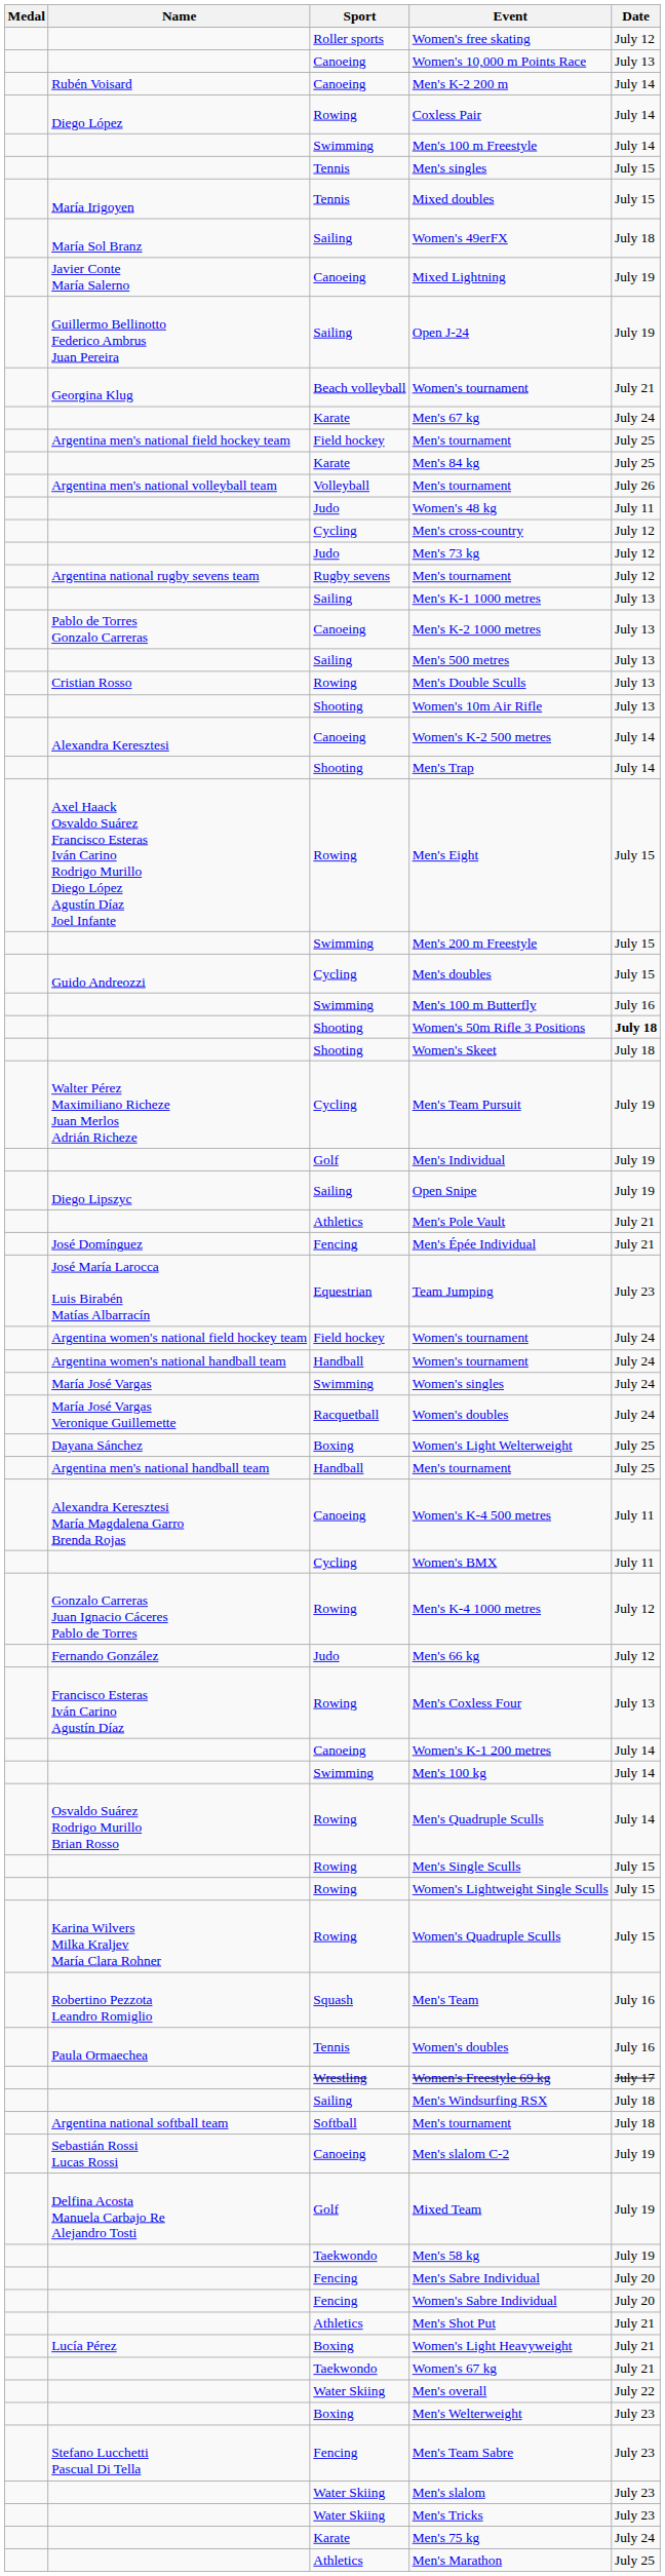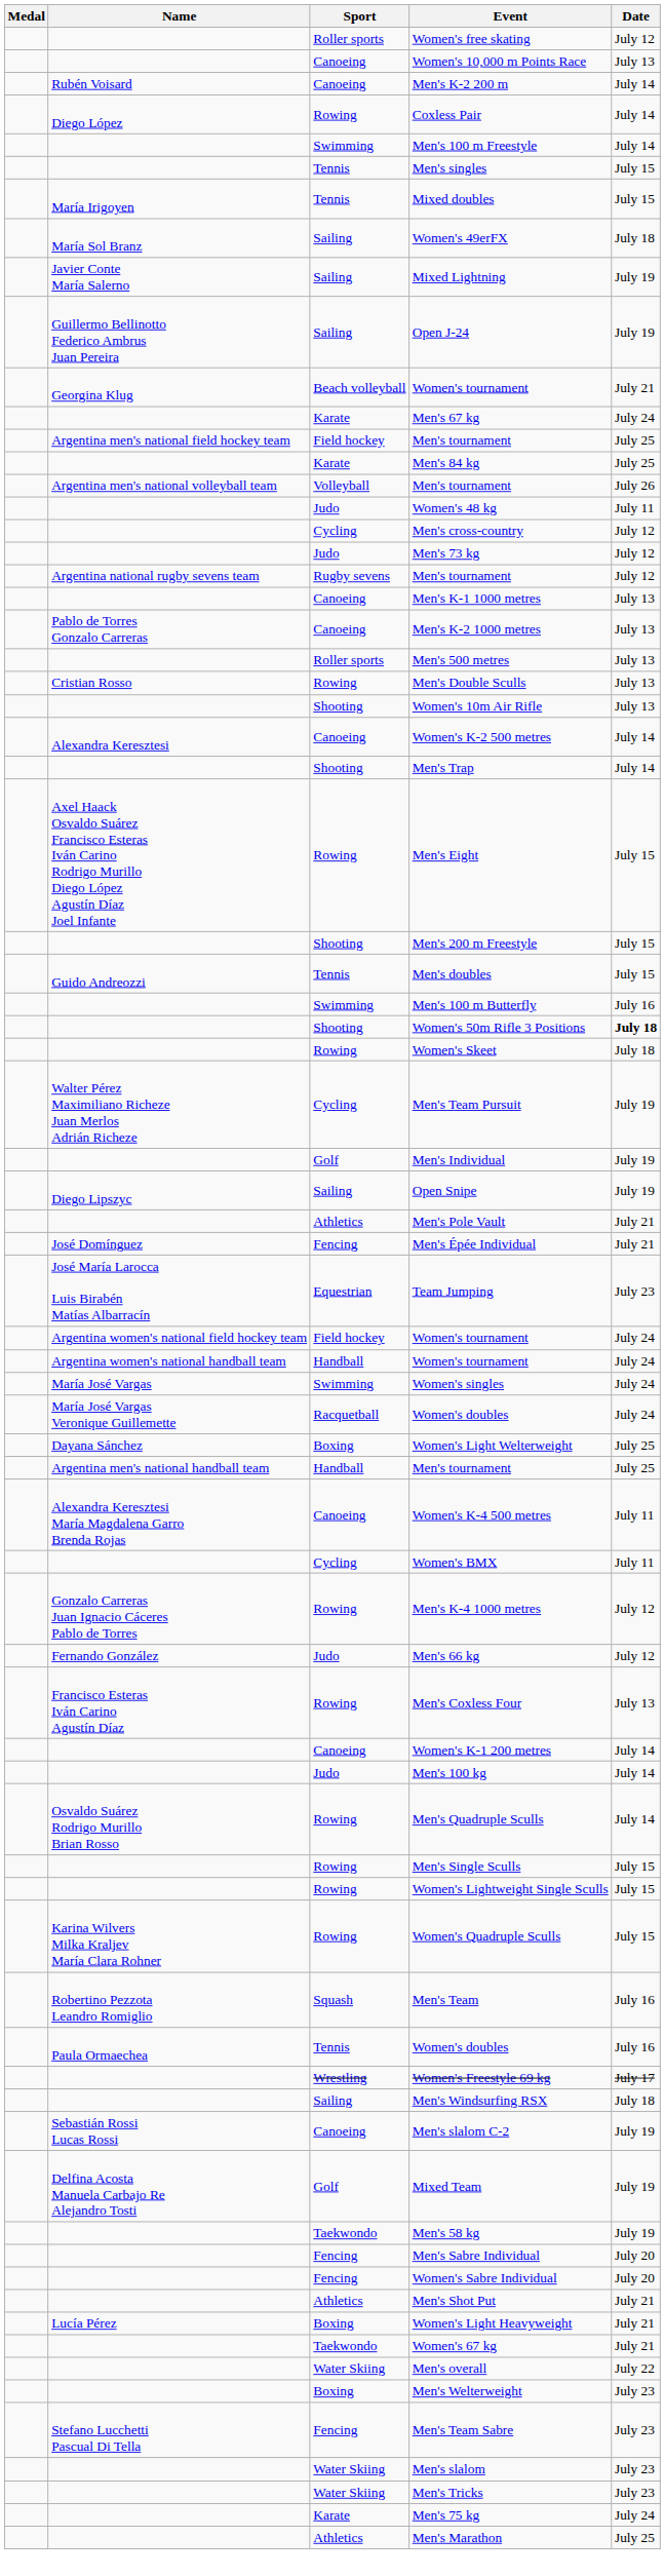Mixed Lightning | Sport: Canoeing -> Sailing
Men's K-1 1000 metres | Sport: Sailing -> Canoeing
Men's 500 metres | Sport: Sailing -> Roller sports
Men's 200 m Freestyle | Sport: Swimming -> Shooting
Men's doubles | Sport: Cycling -> Tennis
Women's Skeet | Sport: Shooting -> Rowing
Men's 100 kg | Sport: Swimming -> Judo
- row: Argentina national softball team | Softball | Men's tournament | July 18
